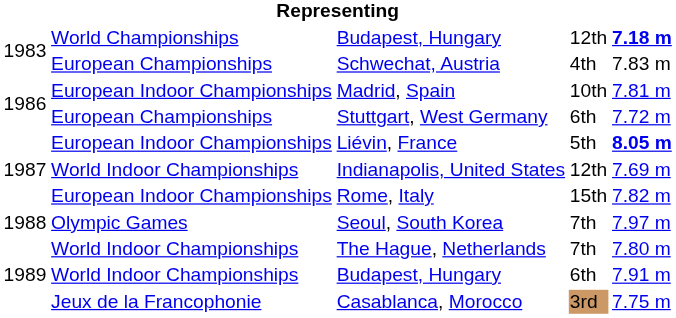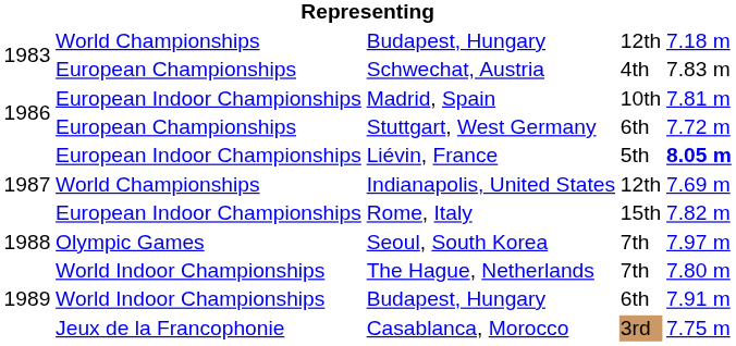Budapest, Hungary / 12th | column 5: bold -> normal
Indianapolis, United States | column 2: World Indoor Championships -> World Championships
